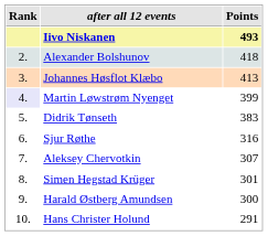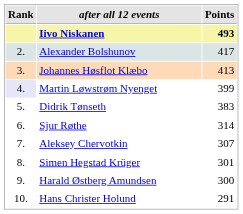Alexander Bolshunov | Points: 418 -> 417
Sjur Røthe | Points: 316 -> 314
